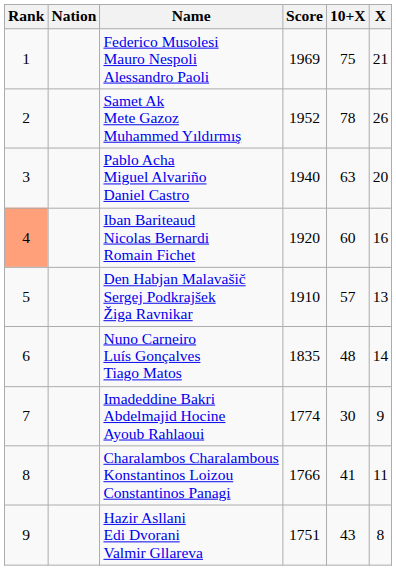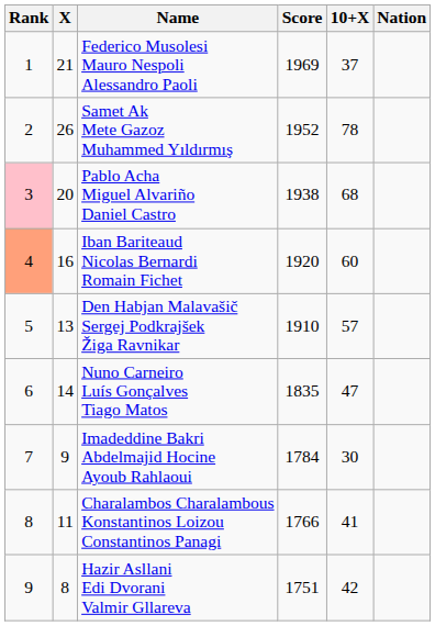columns swapped: Nation <-> X
Federico Musolesi Mauro Nespoli Alessandro Paoli | 10+X: 75 -> 37
Pablo Acha Miguel Alvariño Daniel Castro | Rank: no background -> pink background
Pablo Acha Miguel Alvariño Daniel Castro | Score: 1940 -> 1938
Pablo Acha Miguel Alvariño Daniel Castro | 10+X: 63 -> 68
Nuno Carneiro Luís Gonçalves Tiago Matos | 10+X: 48 -> 47
Imadeddine Bakri Abdelmajid Hocine Ayoub Rahlaoui | Score: 1774 -> 1784
Hazir Asllani Edi Dvorani Valmir Gllareva | 10+X: 43 -> 42
